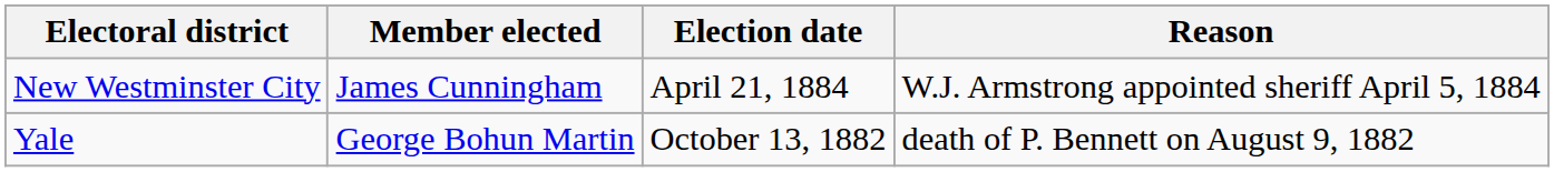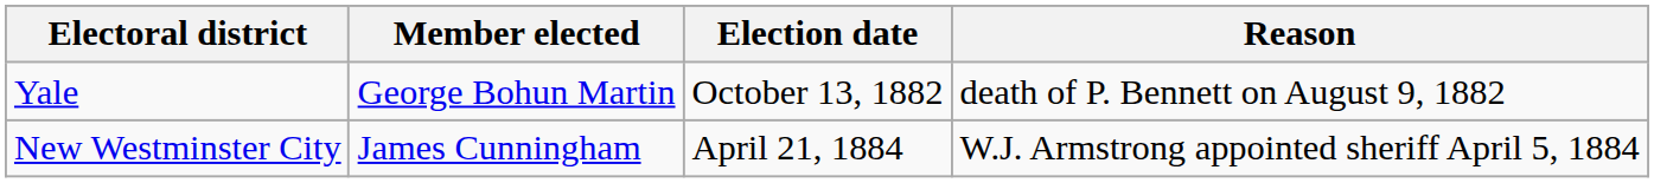rows swapped: Yale <-> New Westminster City
